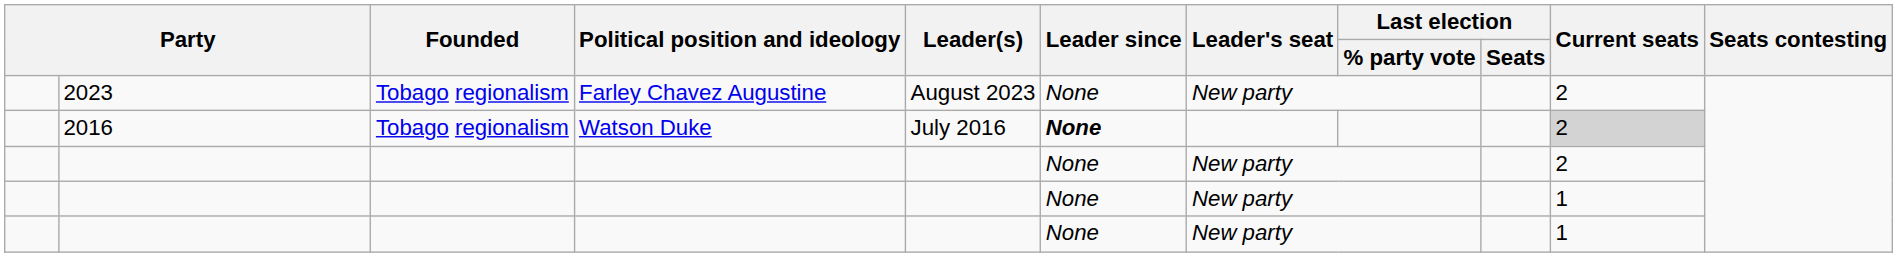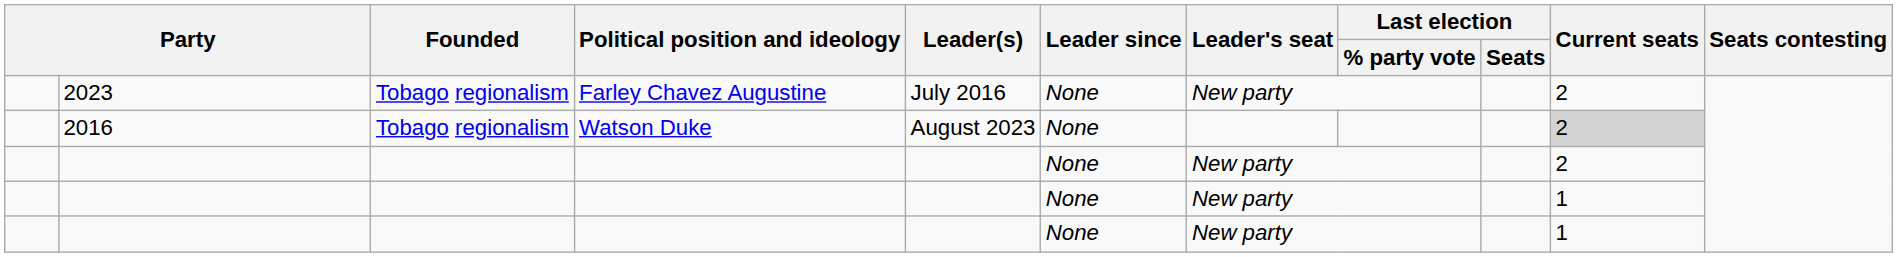2023 | Leader(s): August 2023 -> July 2016
2016 | Leader(s): July 2016 -> August 2023
2016 | Leader since: bold -> normal
